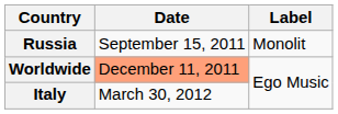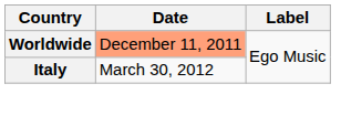- row: Russia | September 15, 2011 | Monolit
